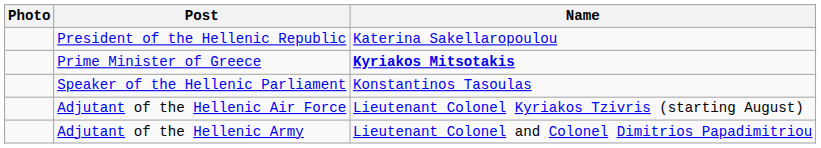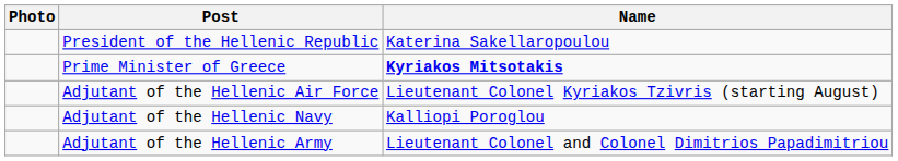- row: Speaker of the Hellenic Parliament | Konstantinos Tasoulas
+ row: Adjutant of the Hellenic Navy | Kalliopi Poroglou
